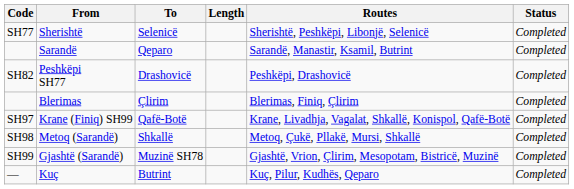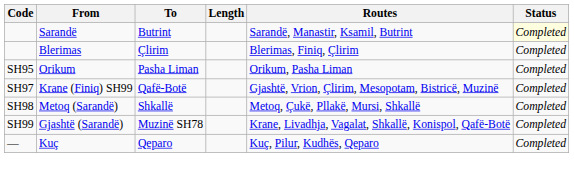- row: SH77 | Sherishtë | Selenicë | Sherishtë, Peshkëpi, Libonjë, Selenicë | Completed
Sarandë | To: Qeparo -> Butrint
Sarandë | Status: no background -> lightyellow background
- row: SH82 | Peshkëpi SH77 | Drashovicë | Peshkëpi, Drashovicë | Completed
+ row: SH95 | Orikum | Pasha Liman | Orikum, Pasha Liman | Completed
Krane (Finiq) SH99 | Routes: Krane, Livadhja, Vagalat, Shkallë, Konispol, Qafë-Botë -> Gjashtë, Vrion, Çlirim, Mesopotam, Bistricë, Muzinë
Gjashtë (Sarandë) | Routes: Gjashtë, Vrion, Çlirim, Mesopotam, Bistricë, Muzinë -> Krane, Livadhja, Vagalat, Shkallë, Konispol, Qafë-Botë
Kuç | To: Butrint -> Qeparo
